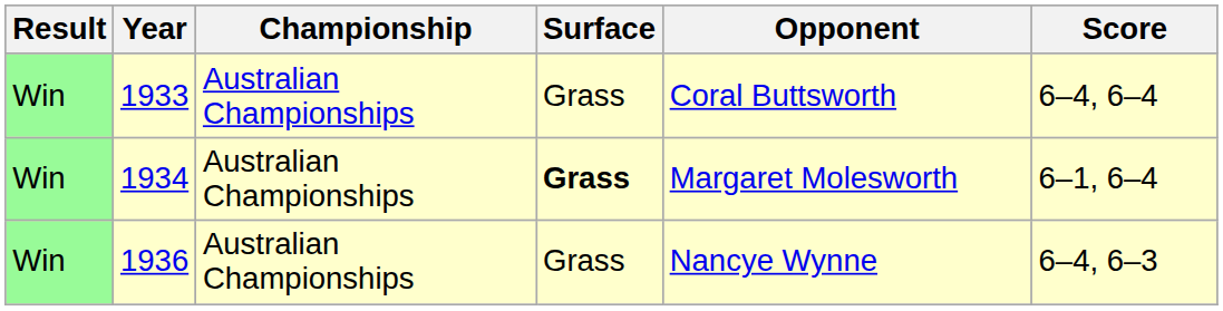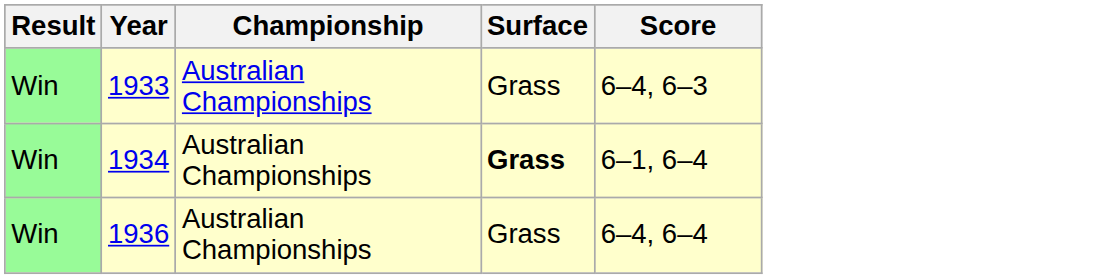- column: Opponent | Coral Buttsworth | Margaret Molesworth | Nancye Wynne
1933 | Score: 6–4, 6–4 -> 6–4, 6–3
1936 | Score: 6–4, 6–3 -> 6–4, 6–4
